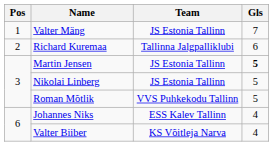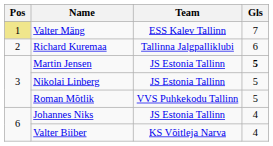Valter Mäng | Pos: no background -> khaki background
Valter Mäng | Team: JS Estonia Tallinn -> ESS Kalev Tallinn
Johannes Niks | Team: ESS Kalev Tallinn -> JS Estonia Tallinn
